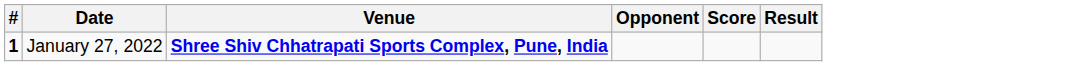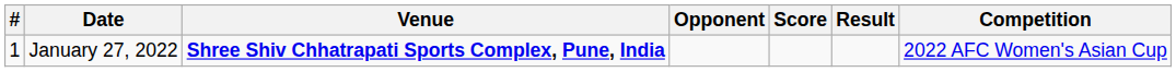+ column: Competition | 2022 AFC Women's Asian Cup
January 27, 2022 | #: bold -> normal
